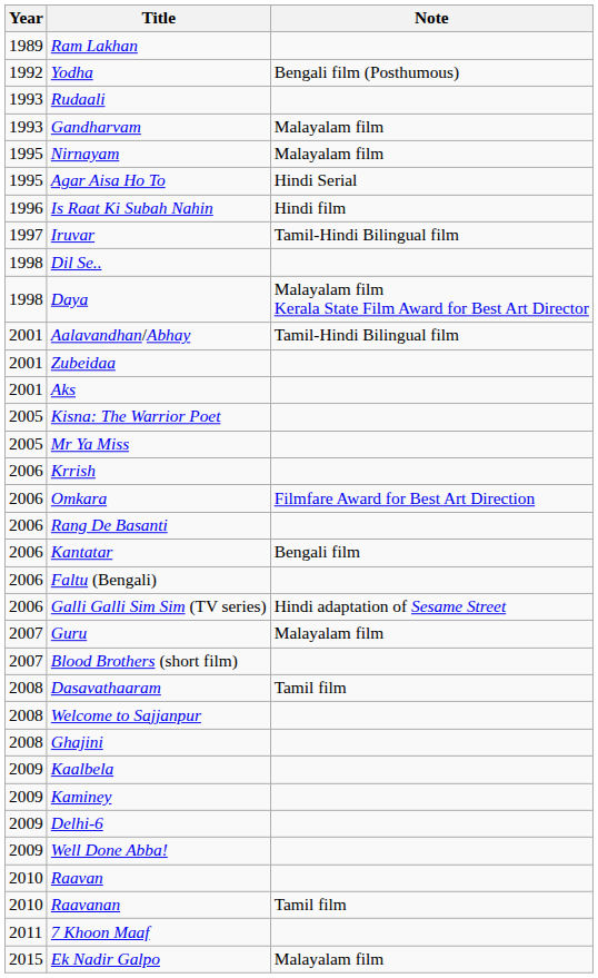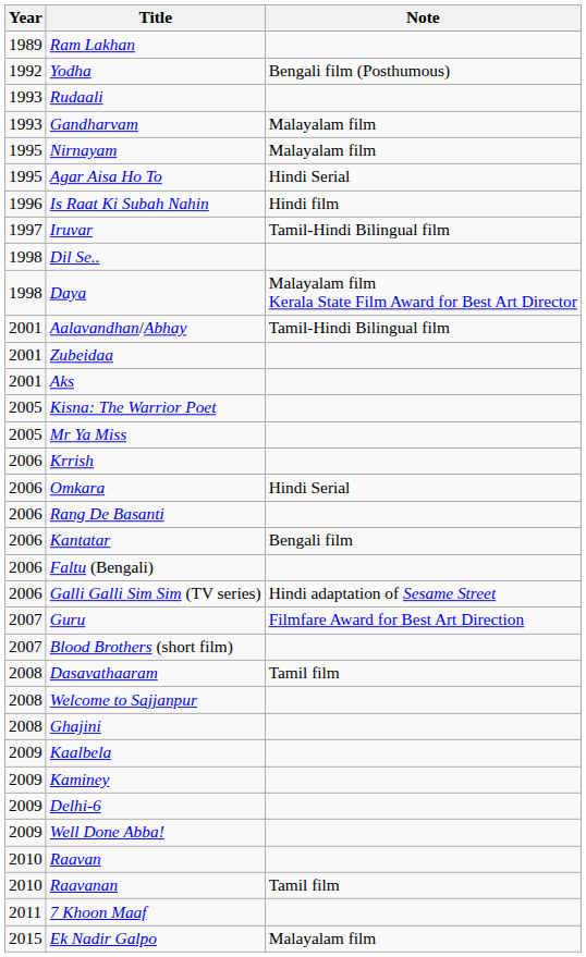Omkara | Note: Filmfare Award for Best Art Direction -> Hindi Serial
Guru | Note: Malayalam film -> Filmfare Award for Best Art Direction
